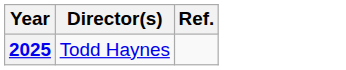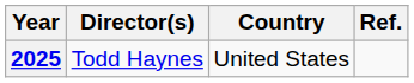+ column: Country | United States
